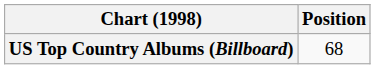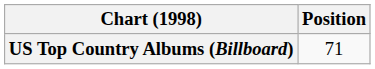US Top Country Albums (Billboard) | Position: 68 -> 71
